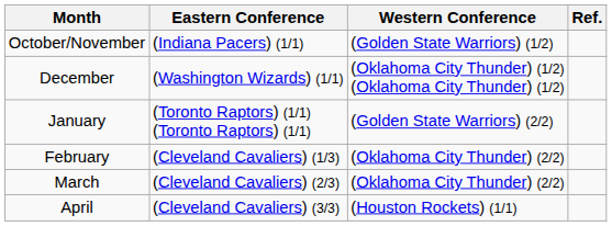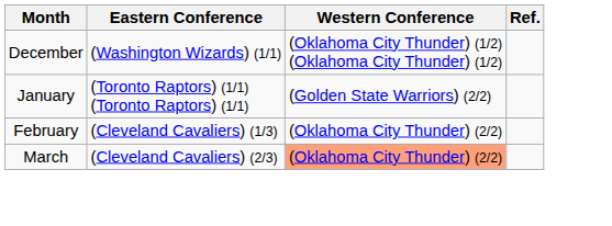- row: October/November | (Indiana Pacers) (1/1) | (Golden State Warriors) (1/2)
March | Western Conference: no background -> lightsalmon background
- row: April | (Cleveland Cavaliers) (3/3) | (Houston Rockets) (1/1)
